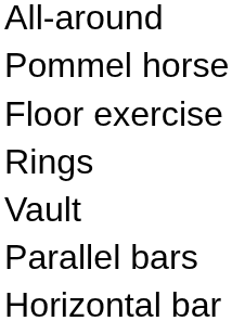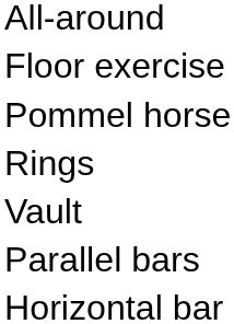rows swapped: Floor exercise <-> Pommel horse
